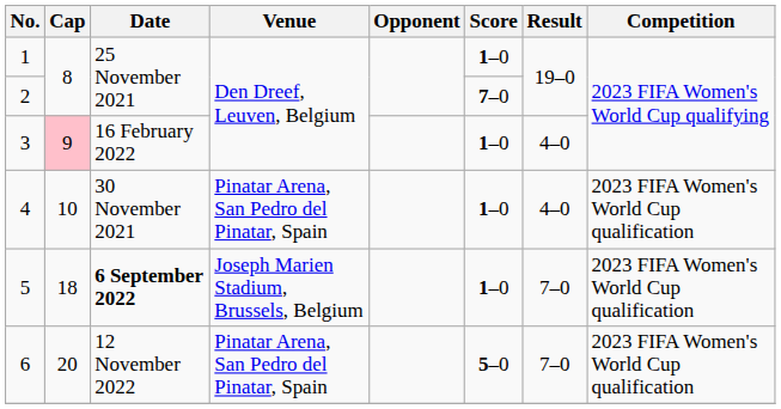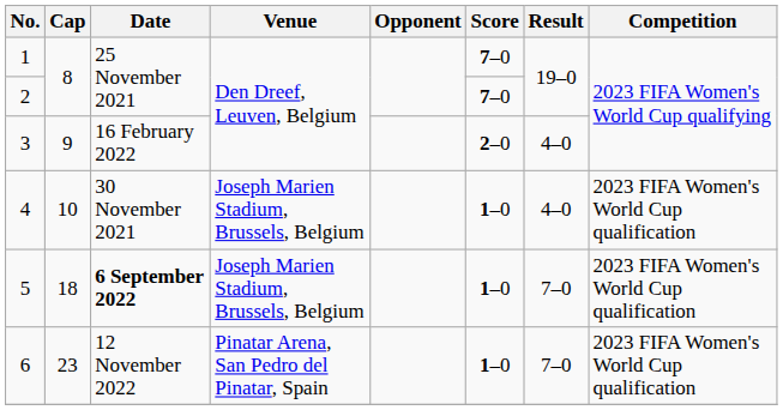1 | Score: 1–0 -> 7–0
3 | Cap: pink background -> no background
3 | Score: 1–0 -> 2–0
4 | Venue: Pinatar Arena, San Pedro del Pinatar, Spain -> Joseph Marien Stadium, Brussels, Belgium
6 | Cap: 20 -> 23
6 | Score: 5–0 -> 1–0
